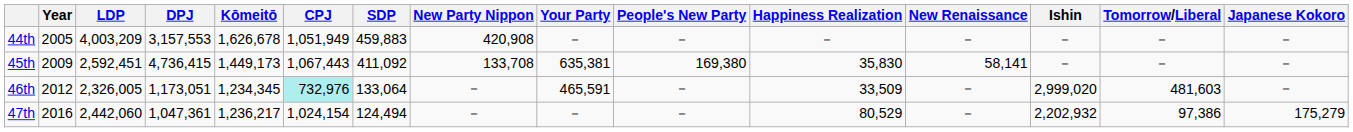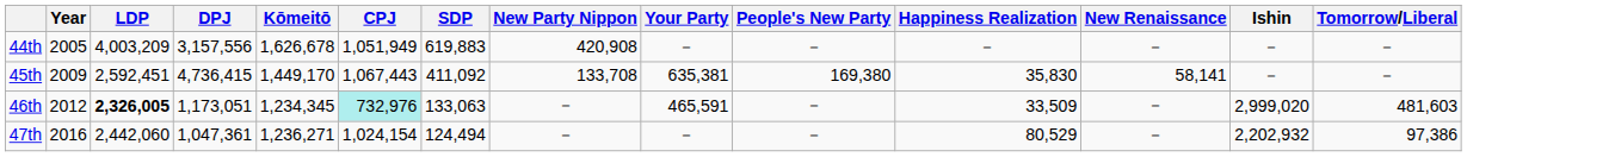- column: Japanese Kokoro | － | － | － | 175,279
44th | DPJ: 3,157,553 -> 3,157,556
44th | SDP: 459,883 -> 619,883
45th | Kōmeitō: 1,449,173 -> 1,449,170
46th | LDP: normal -> bold
46th | SDP: 133,064 -> 133,063
47th | Kōmeitō: 1,236,217 -> 1,236,271
